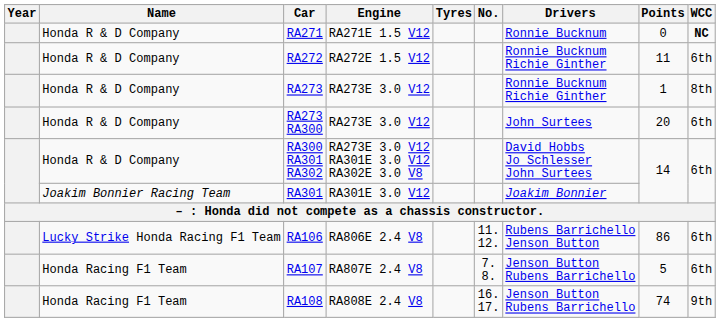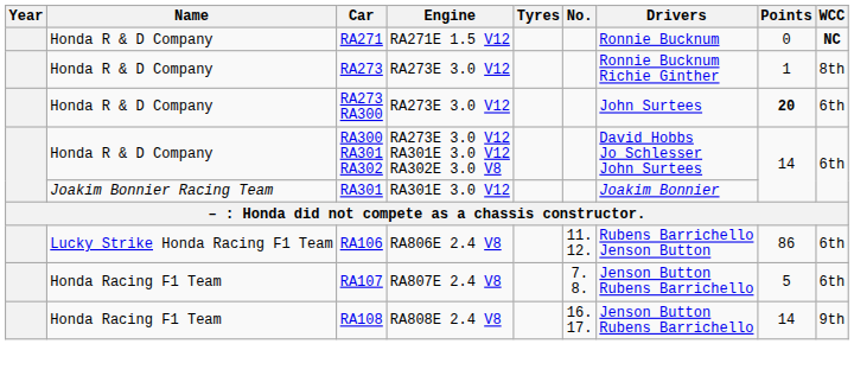- row: Honda R & D Company | RA272 | RA272E 1.5 V12 | Ronnie Bucknum Richie Ginther | 11 | 6th
RA273 RA300 | Points: normal -> bold
RA108 | Points: 74 -> 14
